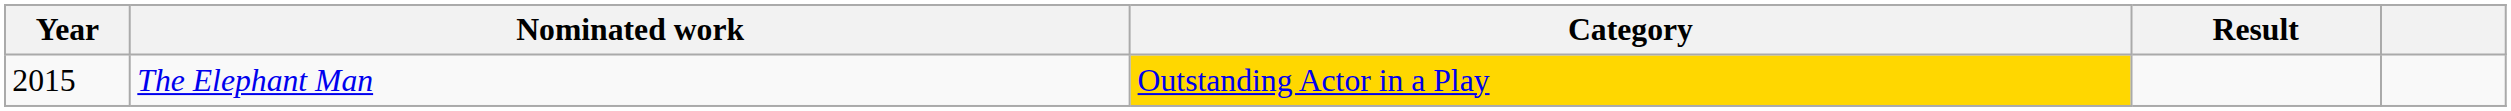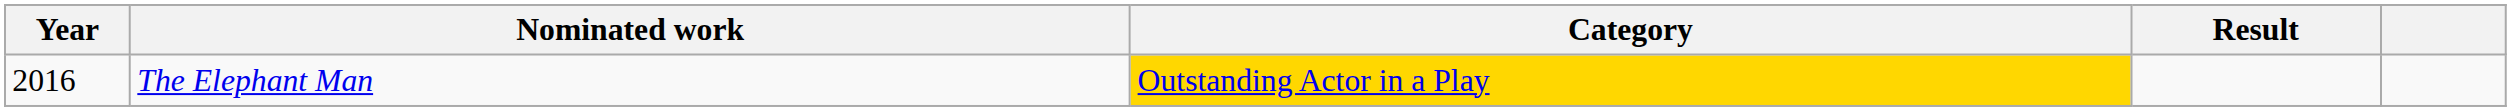The Elephant Man | Year: 2015 -> 2016
